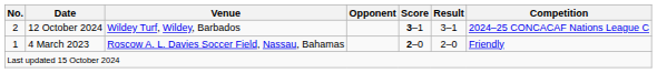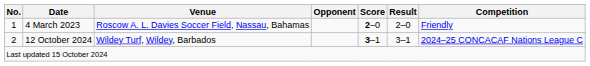rows swapped: 4 March 2023 <-> 12 October 2024
